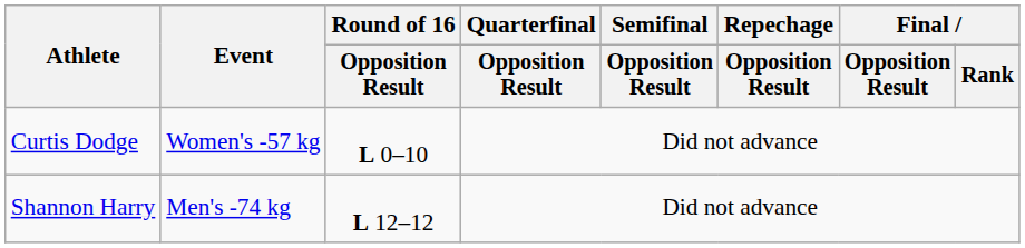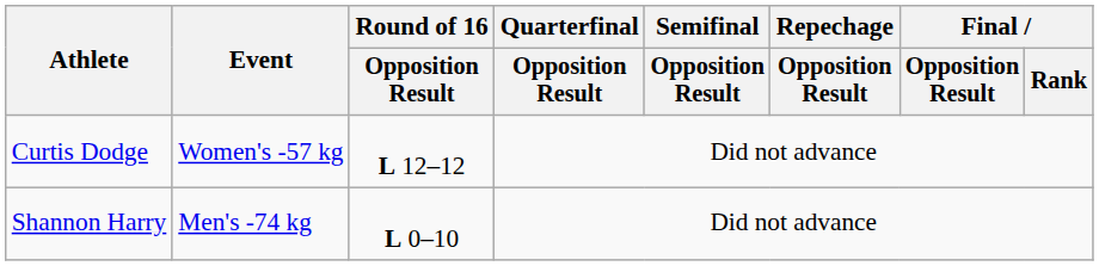Curtis Dodge | Round of 16 / Opposition Result: L 0–10 -> L 12–12
Shannon Harry | Round of 16 / Opposition Result: L 12–12 -> L 0–10
